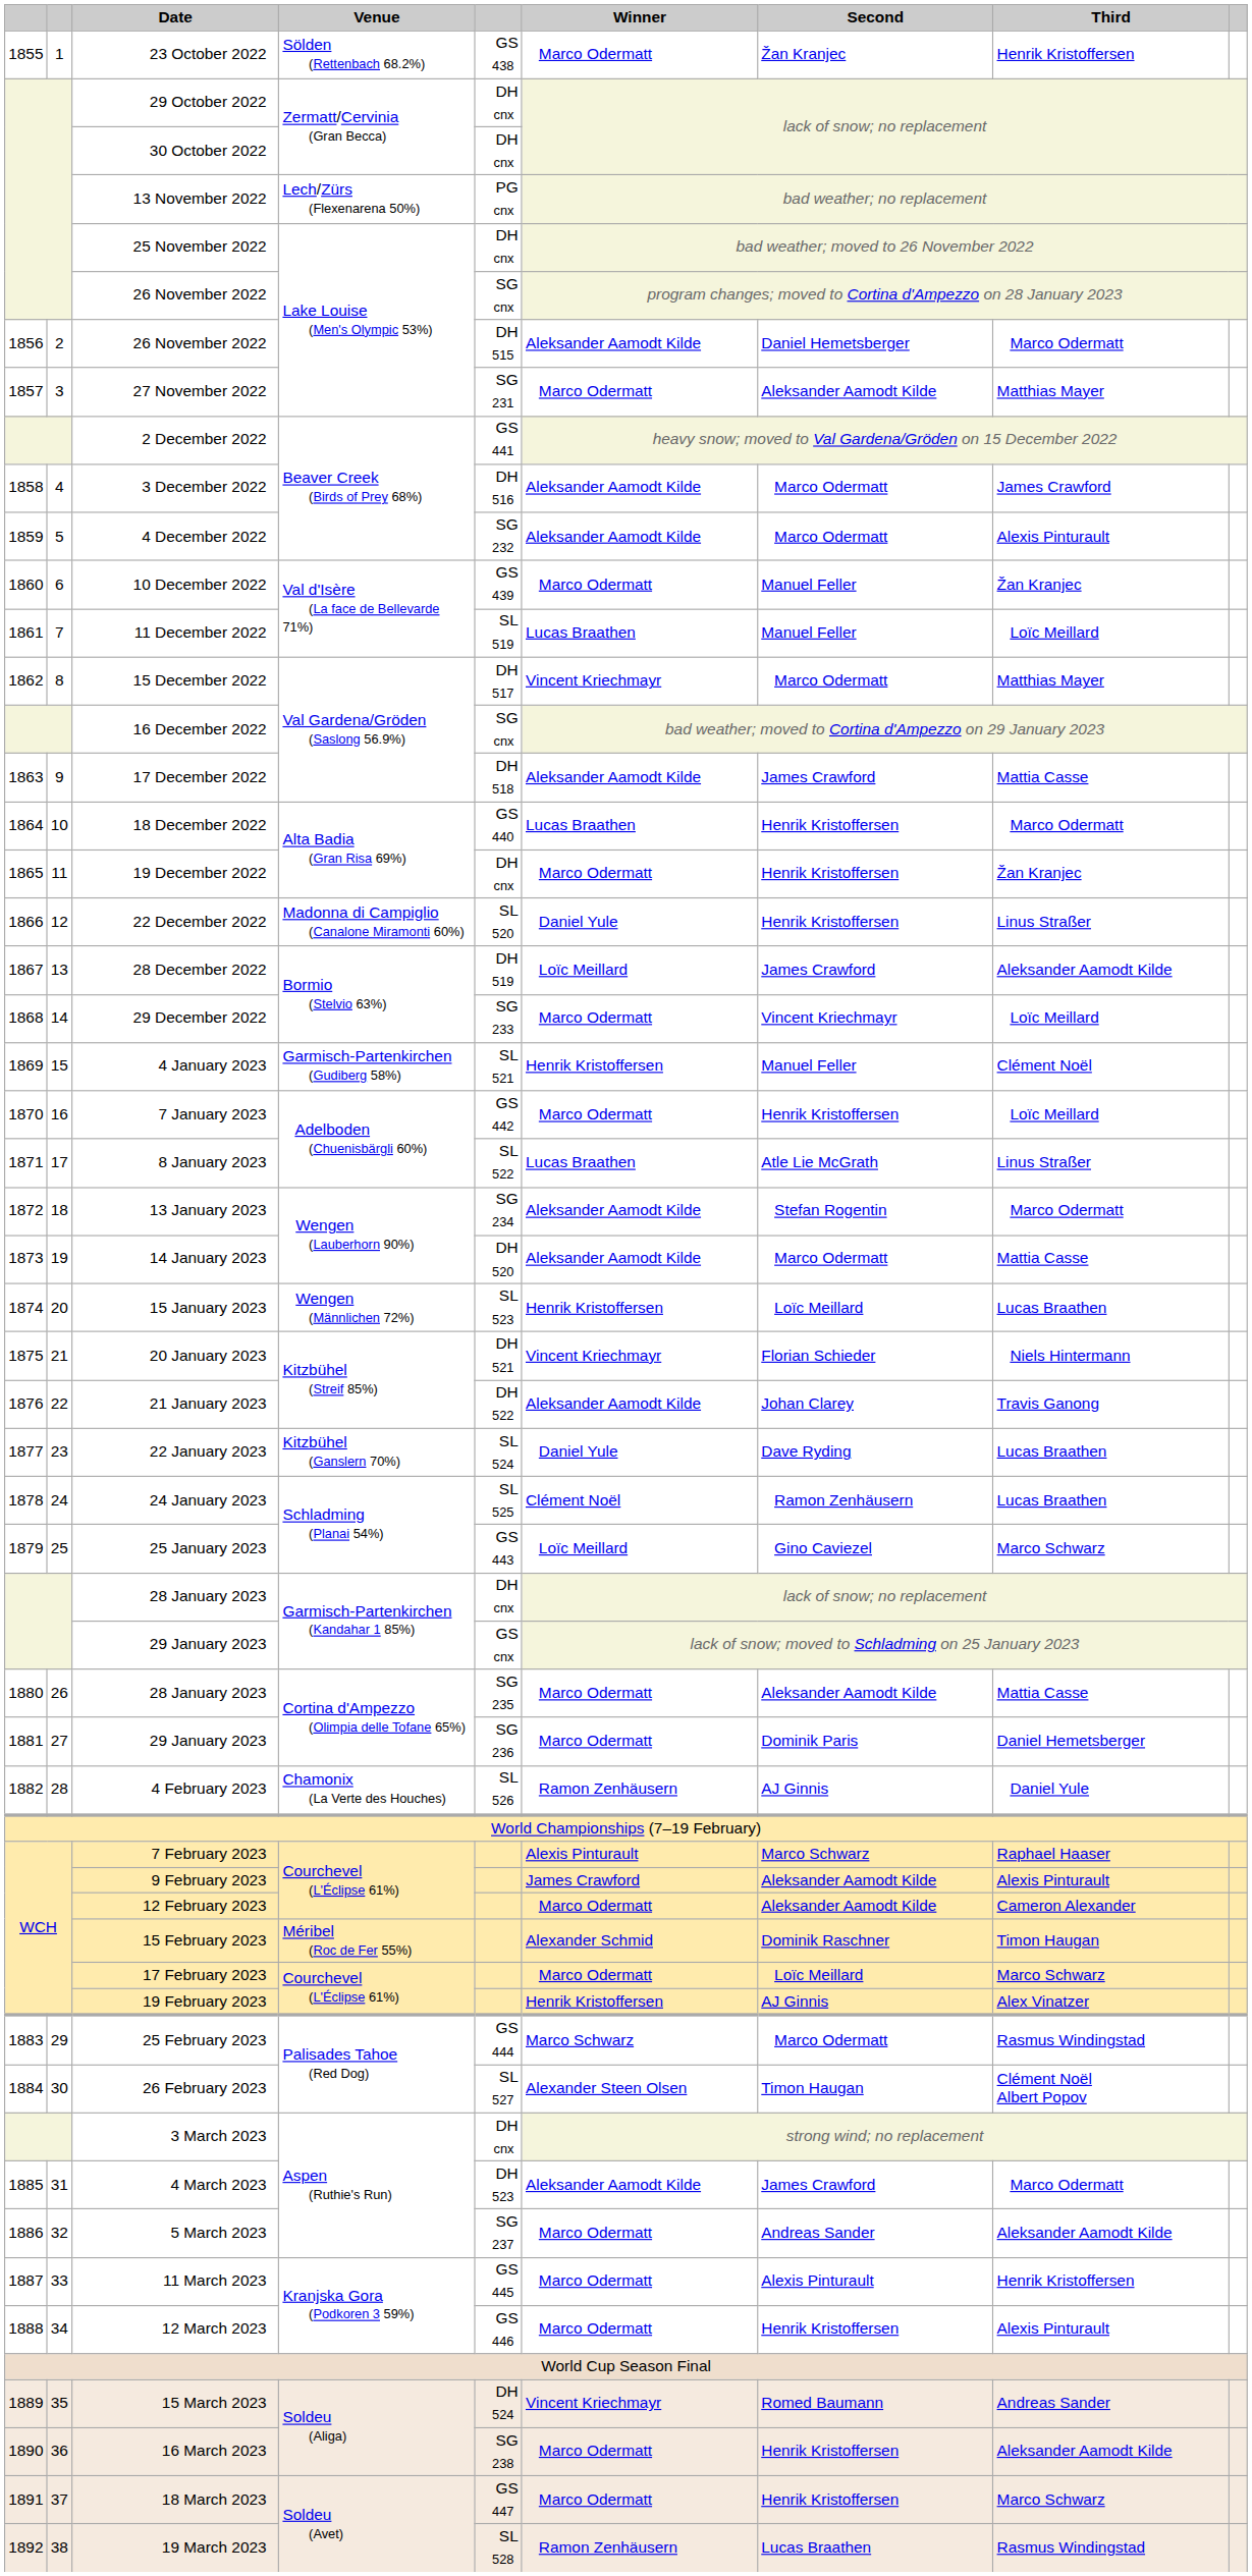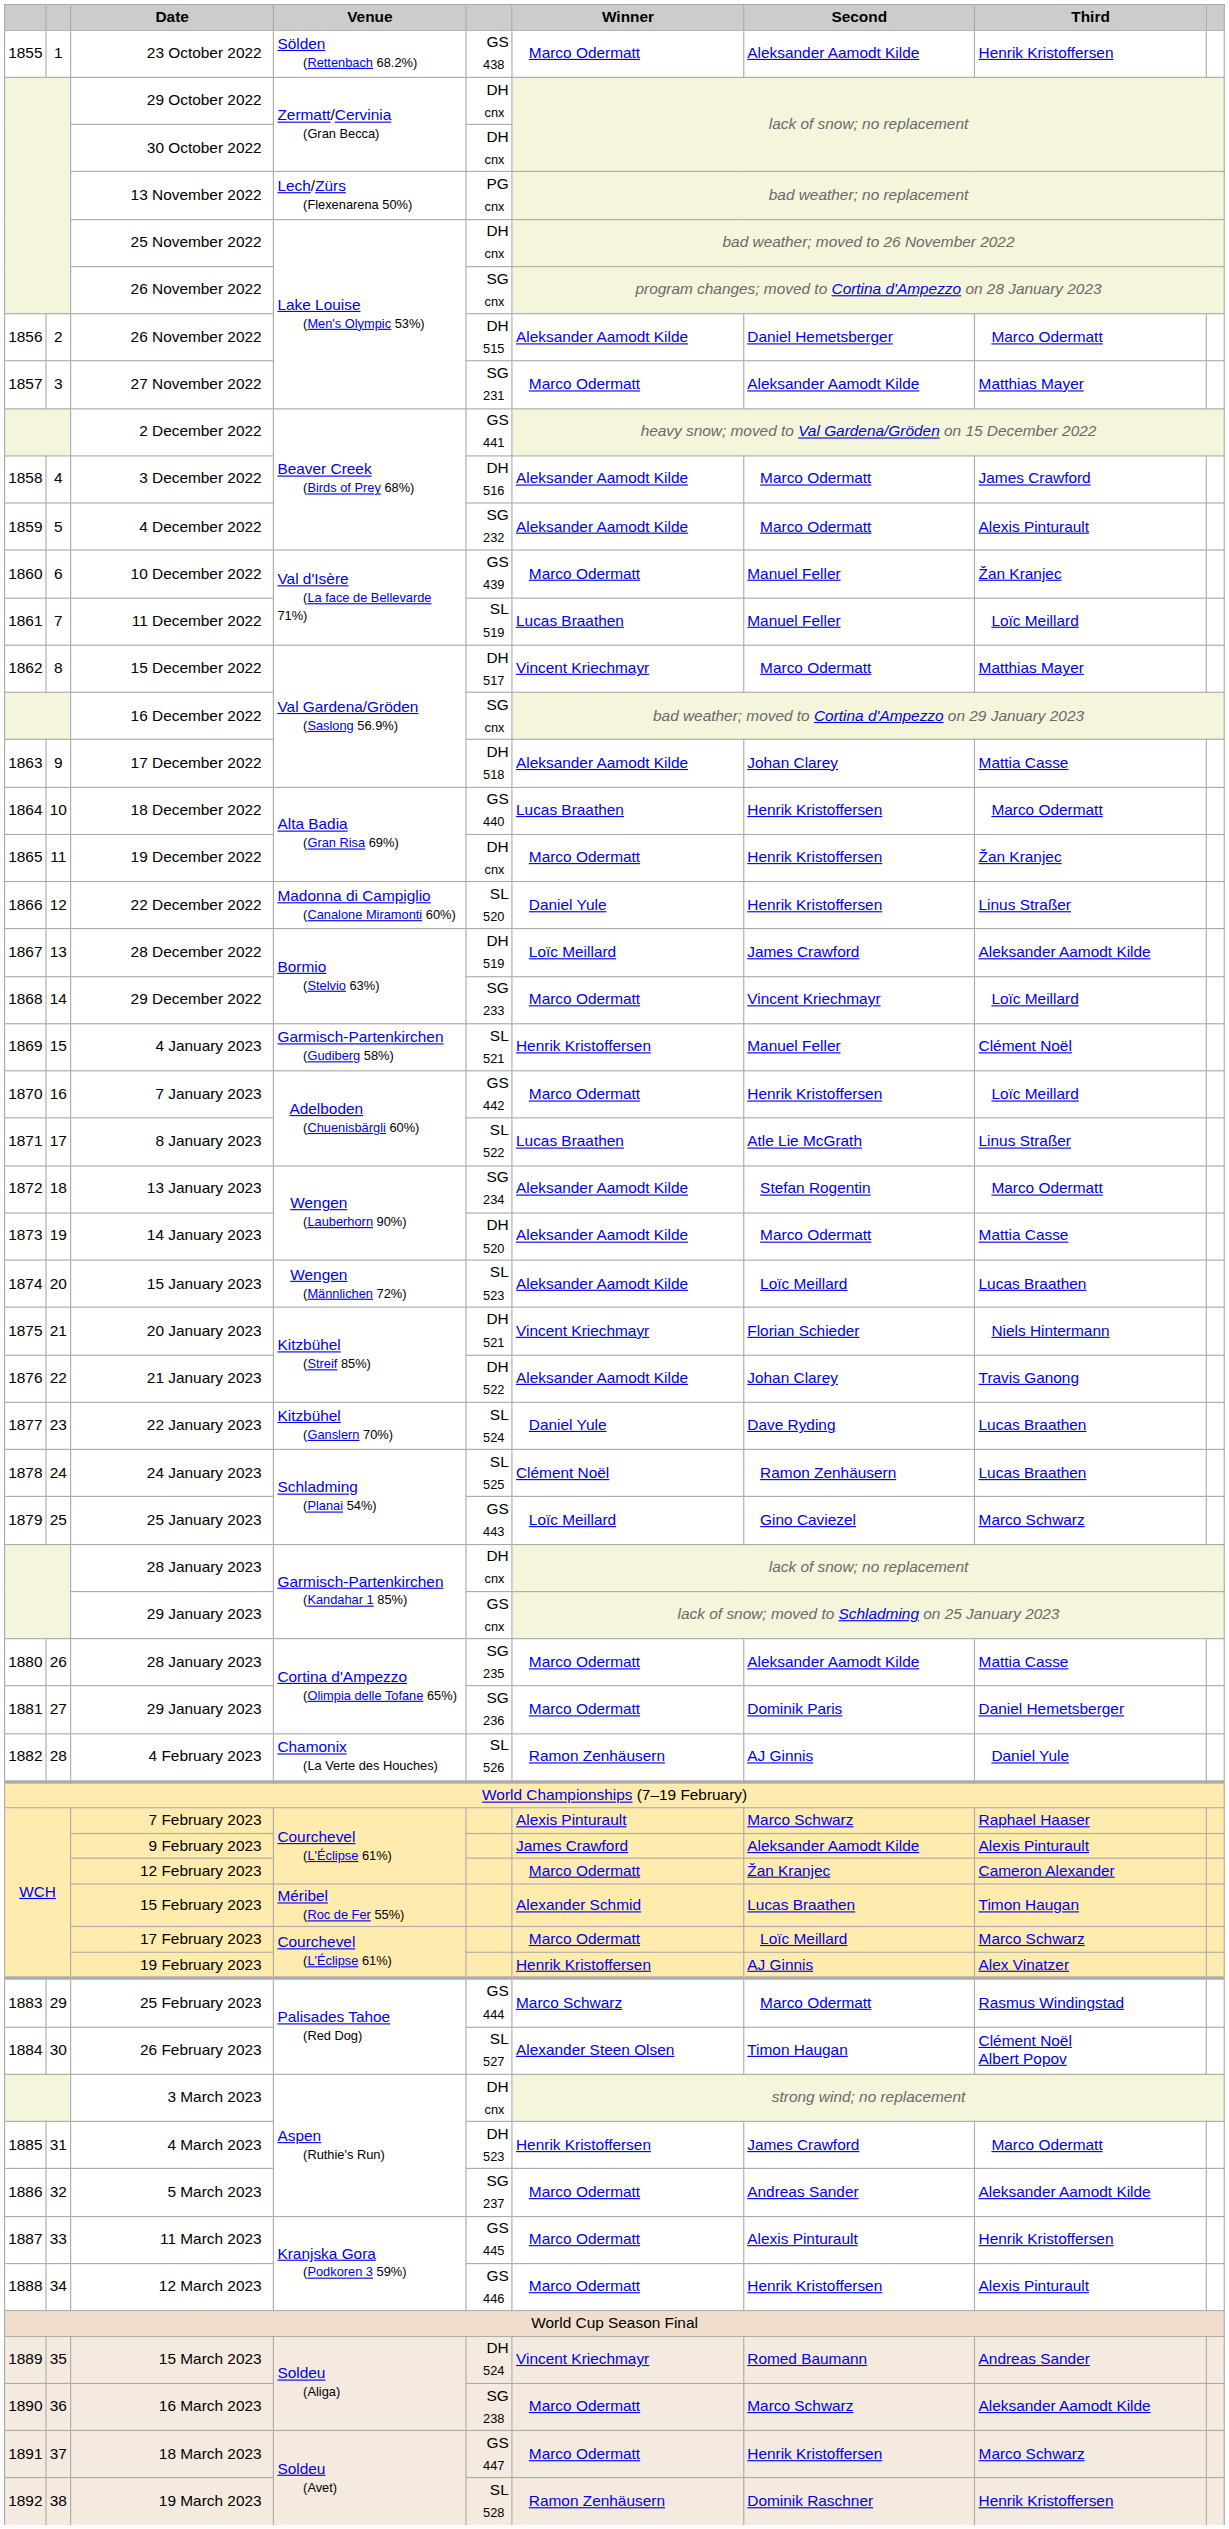23 October 2022 | Second: Žan Kranjec -> Aleksander Aamodt Kilde
17 December 2022 | Second: James Crawford -> Johan Clarey
15 January 2023 | Winner: Henrik Kristoffersen -> Aleksander Aamodt Kilde
12 February 2023 | Second: Aleksander Aamodt Kilde -> Žan Kranjec
15 February 2023 | Second: Dominik Raschner -> Lucas Braathen
4 March 2023 | Winner: Aleksander Aamodt Kilde -> Henrik Kristoffersen
16 March 2023 | Second: Henrik Kristoffersen -> Marco Schwarz
19 March 2023 | Second: Lucas Braathen -> Dominik Raschner
19 March 2023 | Third: Rasmus Windingstad -> Henrik Kristoffersen
